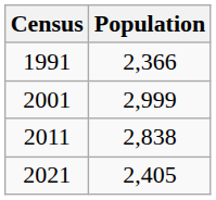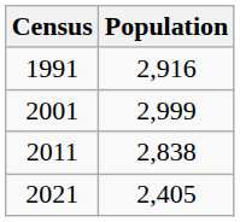1991 | Population: 2,366 -> 2,916
